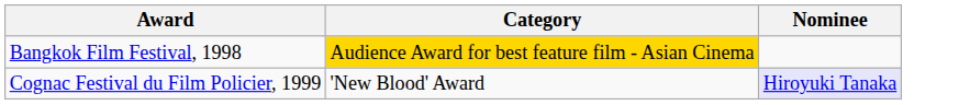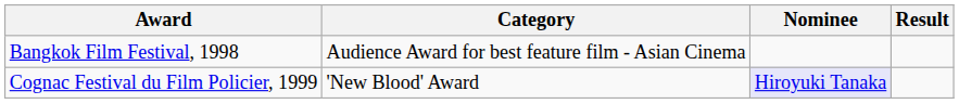+ column: Result
Bangkok Film Festival, 1998 | Category: gold background -> no background
